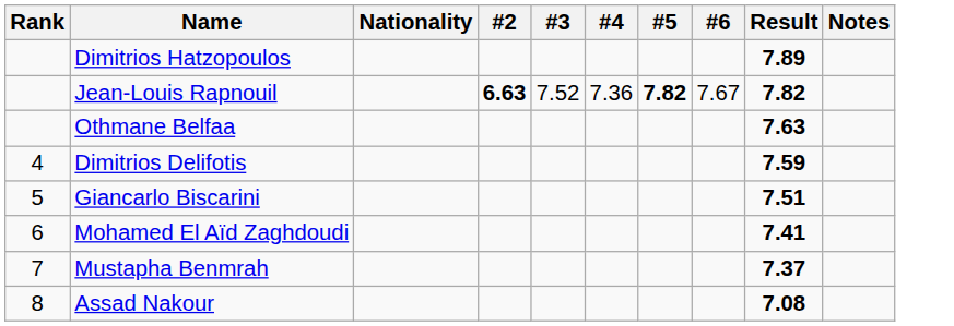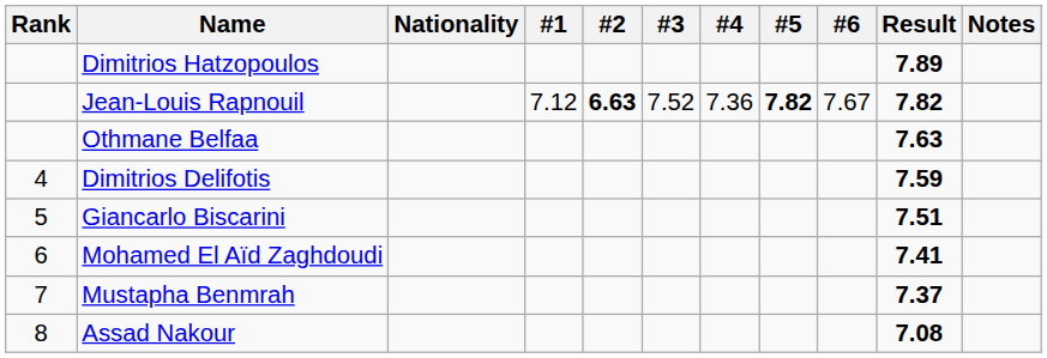+ column: #1 | 7.12
